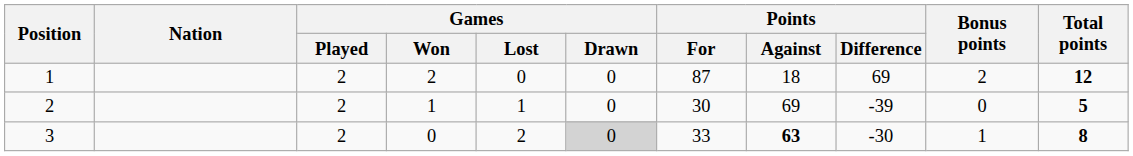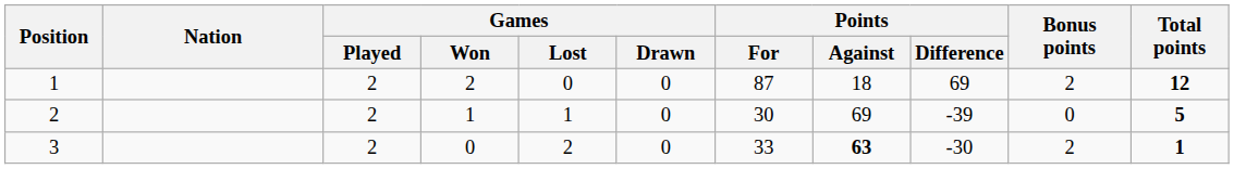3 | Games / Drawn: lightgrey background -> no background
3 | Bonus points: 1 -> 2
3 | Total points: 8 -> 1
